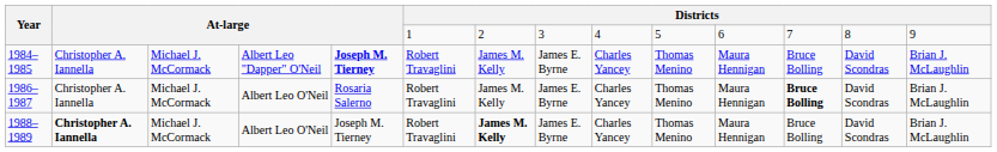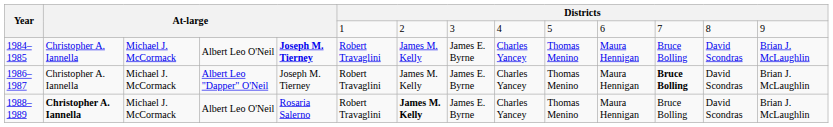1984–1985 | column 4: Albert Leo "Dapper" O'Neil -> Albert Leo O'Neil
1986–1987 | column 4: Albert Leo O'Neil -> Albert Leo "Dapper" O'Neil
1986–1987 | column 5: Rosaria Salerno -> Joseph M. Tierney
1988–1989 | column 5: Joseph M. Tierney -> Rosaria Salerno
